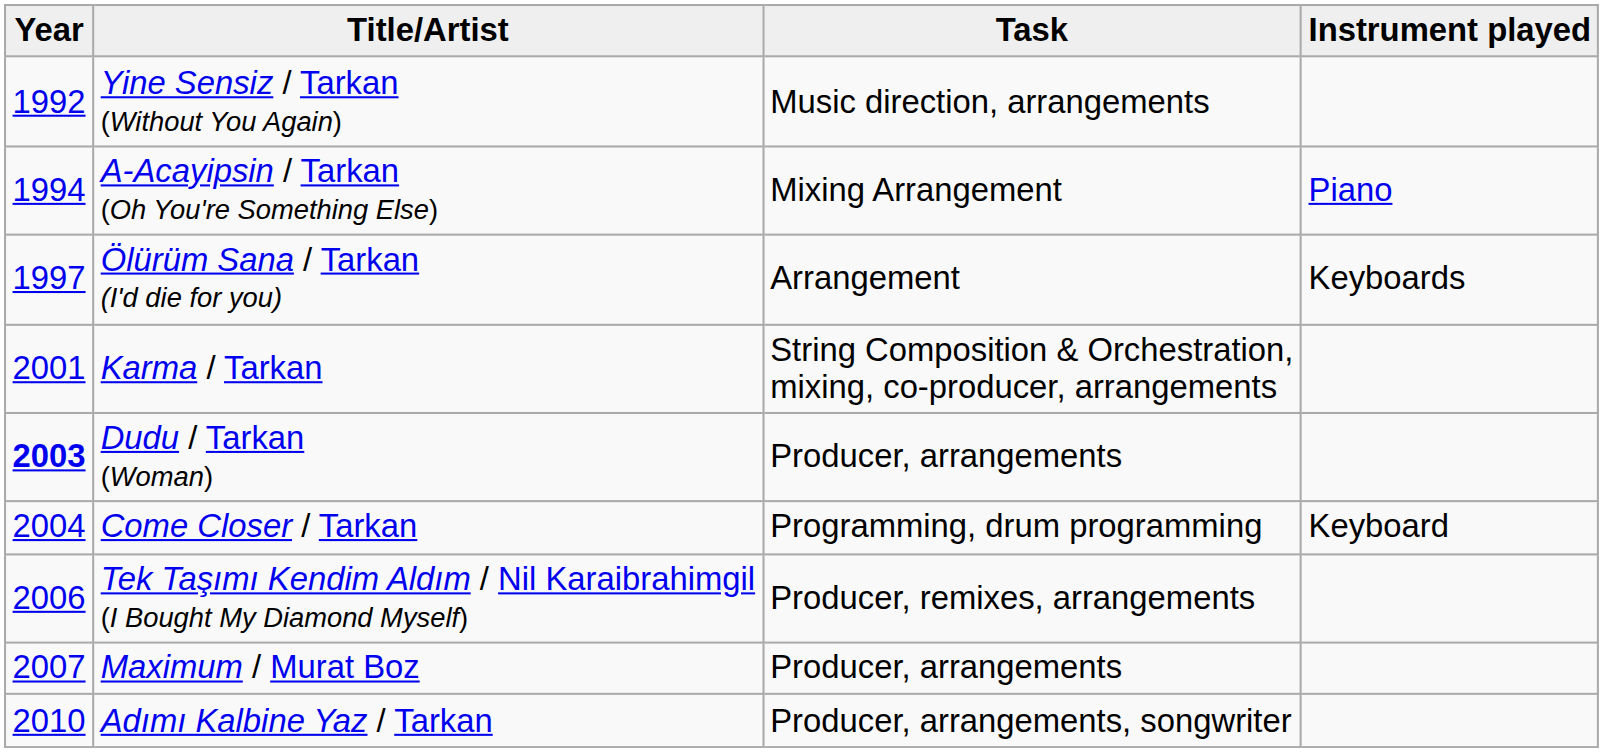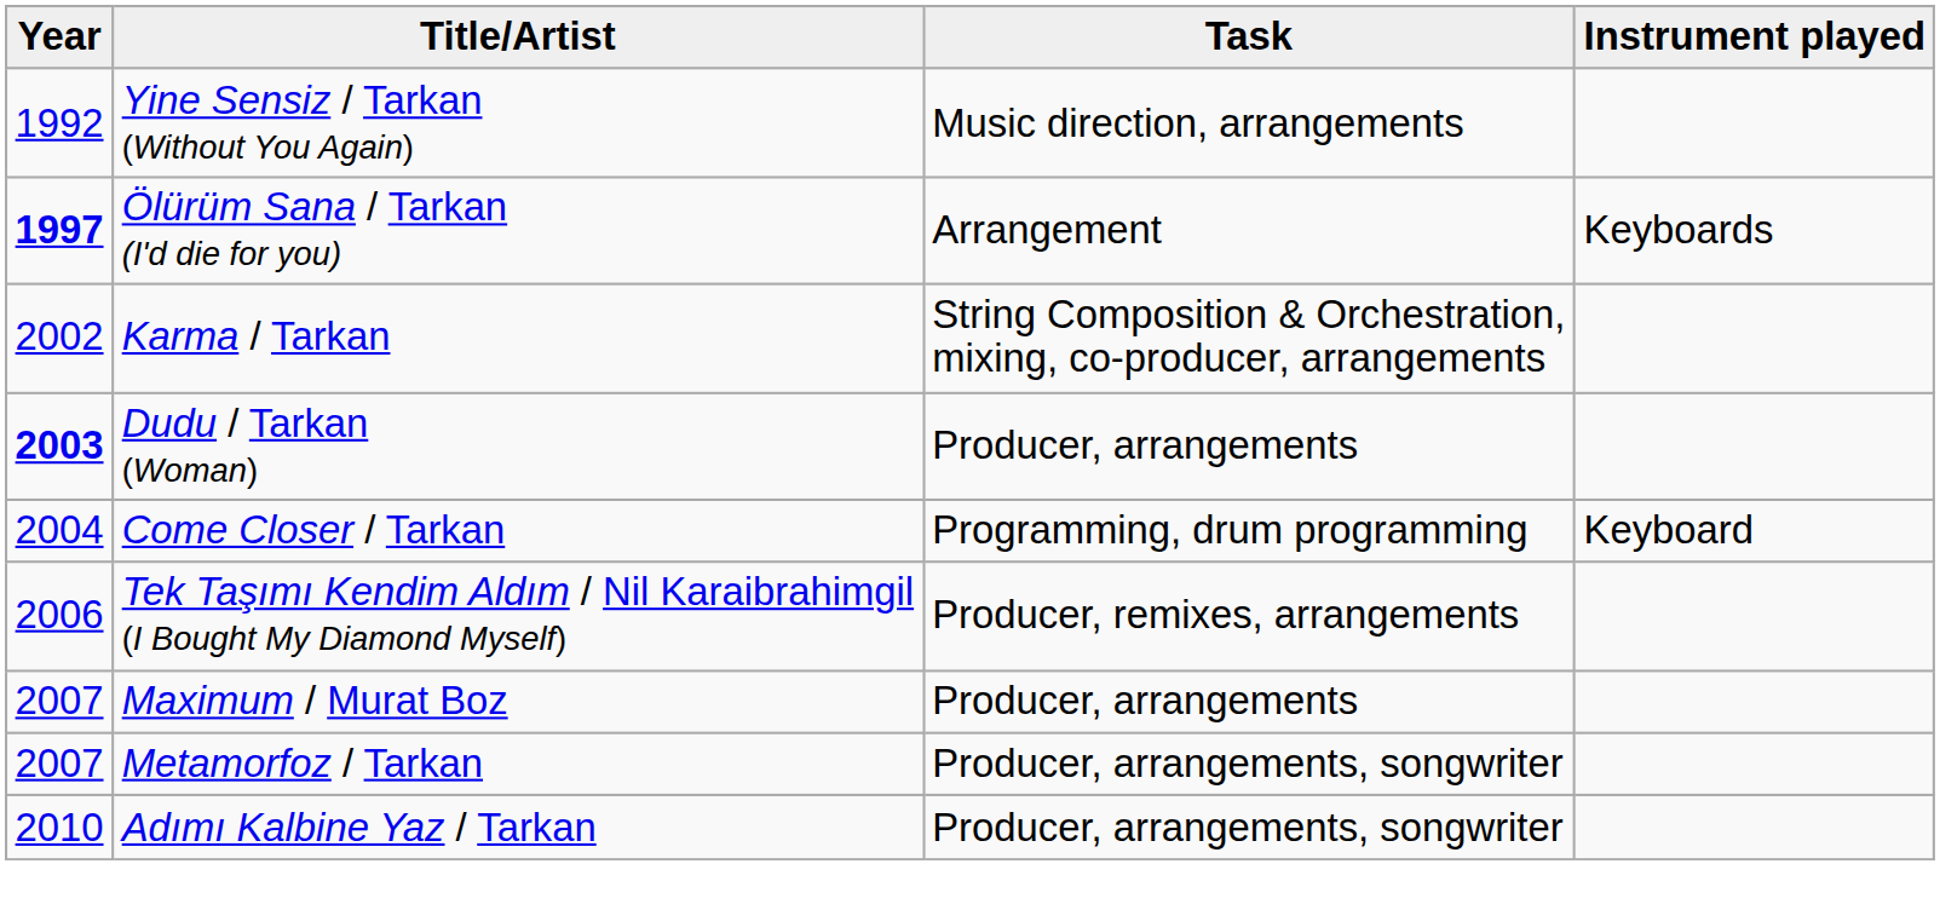- row: 1994 | A-Acayipsin / Tarkan (Oh You're Something Else) | Mixing Arrangement | Piano
Ölürüm Sana / Tarkan (I'd die for you) | Year: normal -> bold
Karma / Tarkan | Year: 2001 -> 2002
+ row: 2007 | Metamorfoz / Tarkan | Producer, arrangements, songwriter
